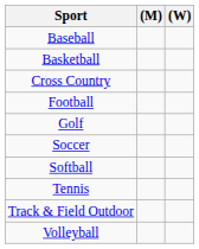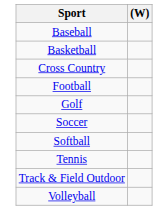- column: (M)
